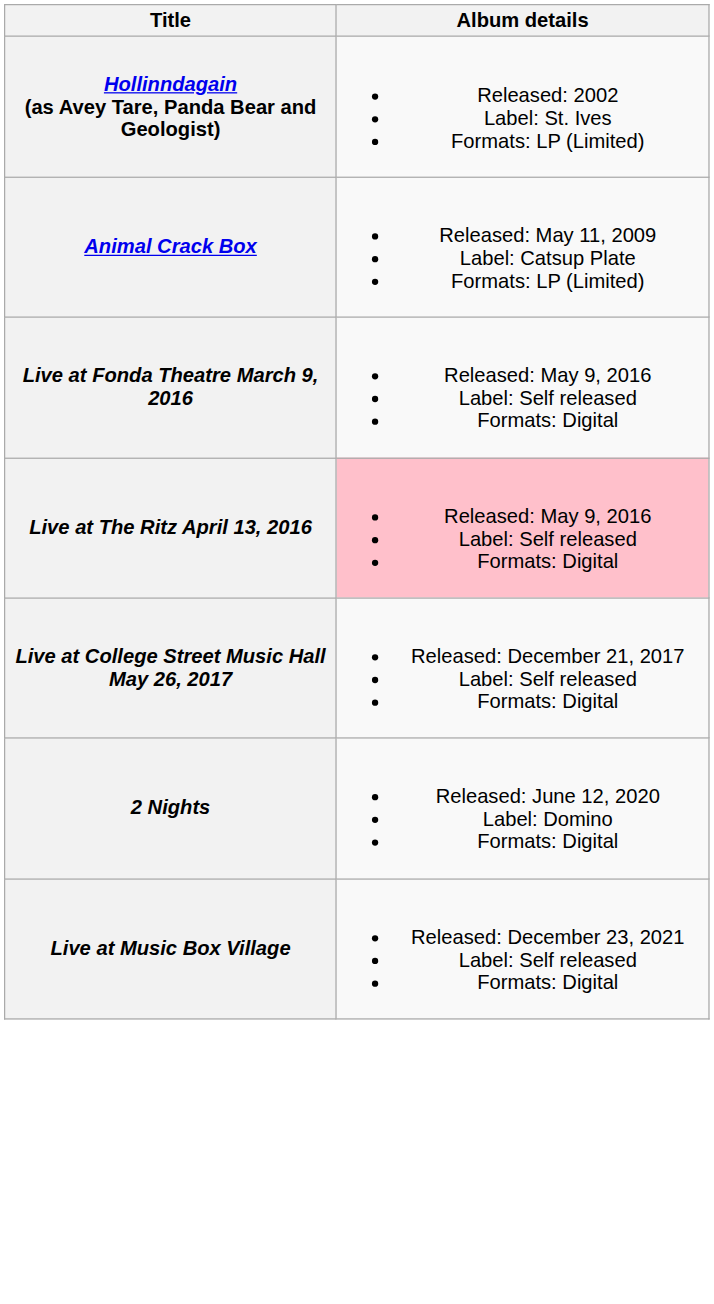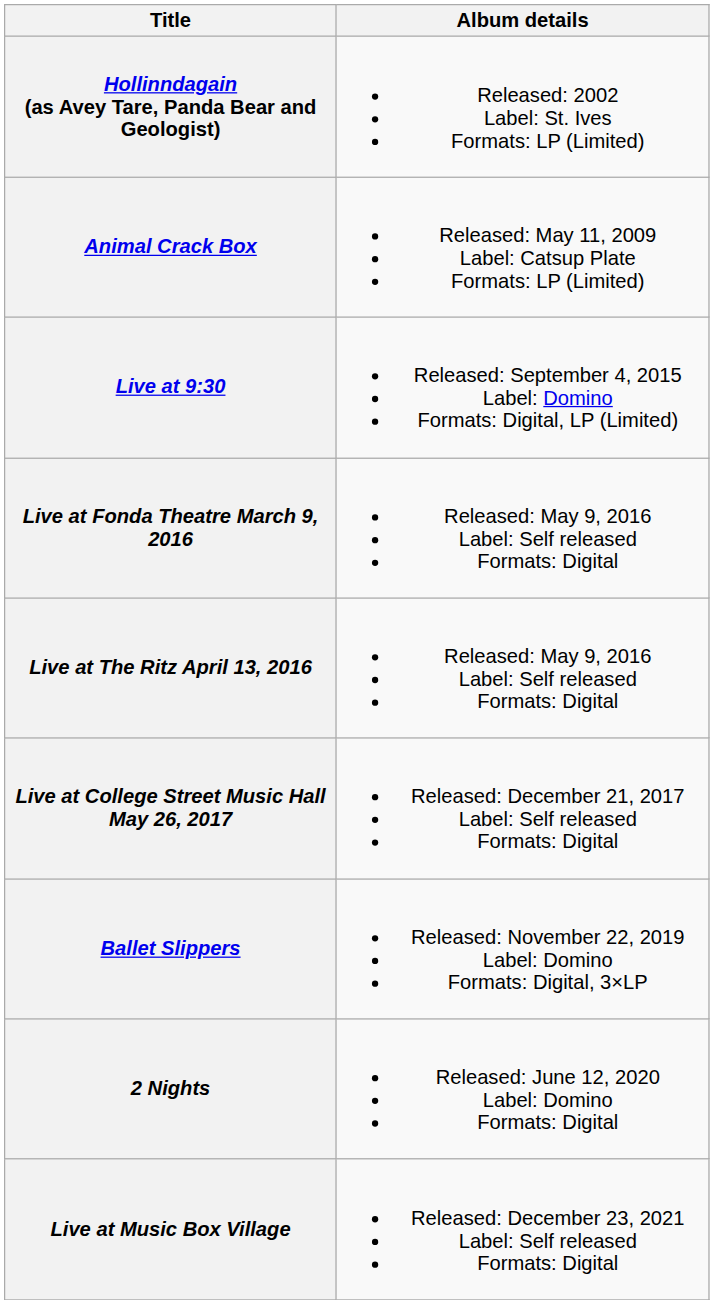+ row: Live at 9:30 | Released: September 4, 2015 Label: Domino Formats: Digital, LP (Limited)
Live at The Ritz April 13, 2016 | Album details: pink background -> no background
+ row: Ballet Slippers | Released: November 22, 2019 Label: Domino Formats: Digital, 3×LP
